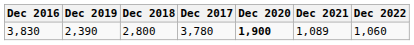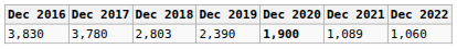columns swapped: Dec 2017 <-> Dec 2019
3,830 | Dec 2018: 2,800 -> 2,803
